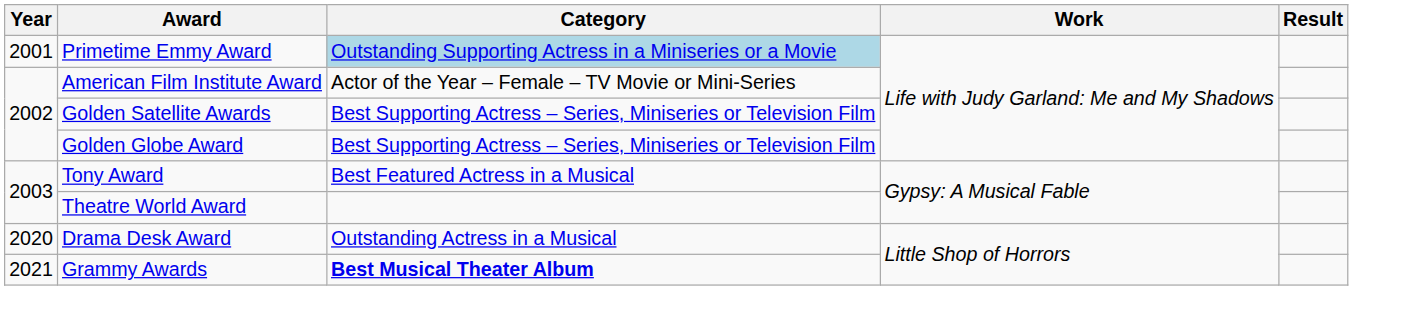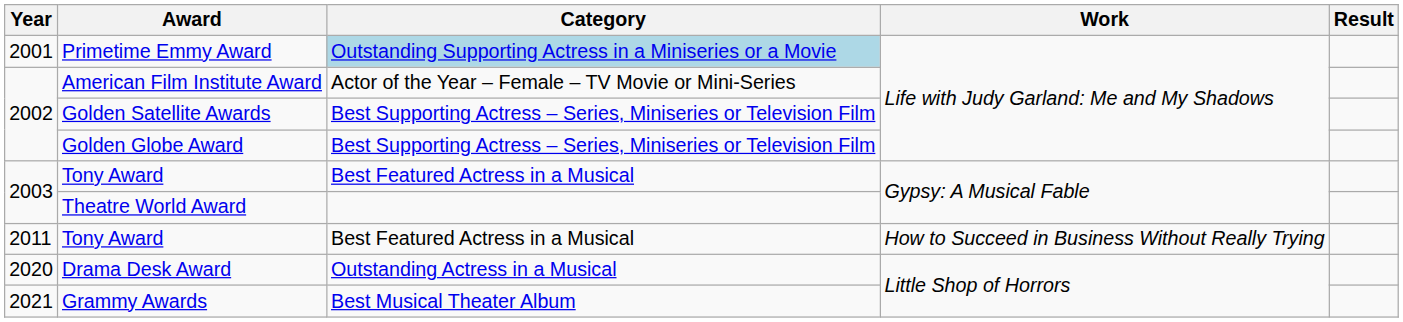+ row: 2011 | Tony Award | Best Featured Actress in a Musical | How to Succeed in Business Without Really Trying
Grammy Awards | Category: bold -> normal
